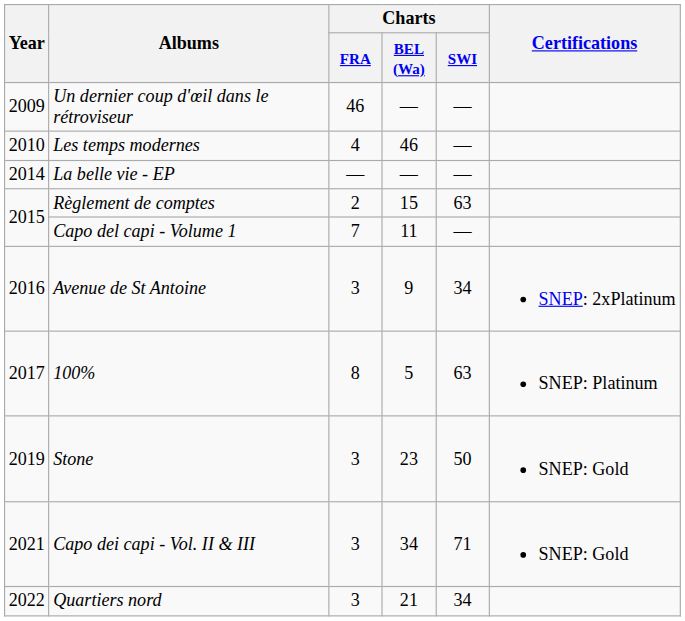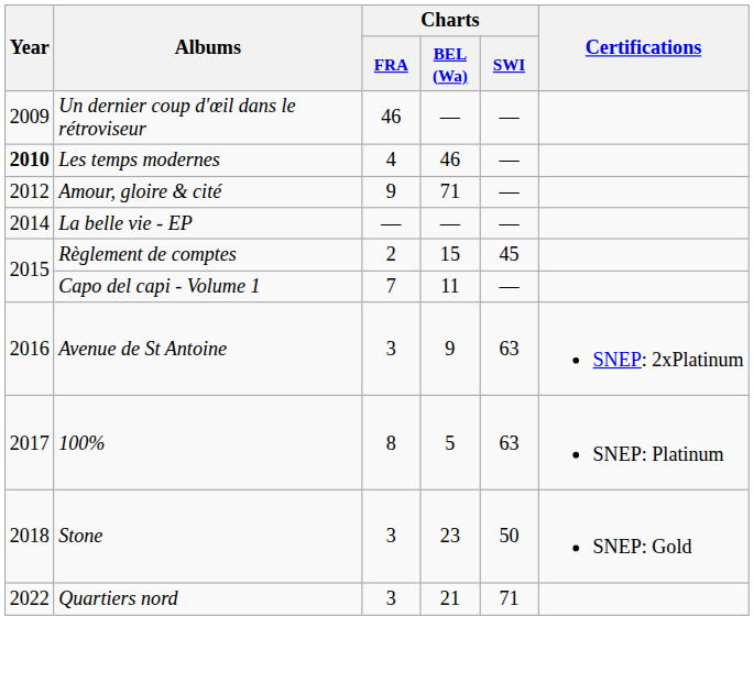Les temps modernes | Year: normal -> bold
+ row: 2012 | Amour, gloire & cité | 9 | 71 | —
Règlement de comptes | Charts / SWI: 63 -> 45
Avenue de St Antoine | Charts / SWI: 34 -> 63
Stone | Year: 2019 -> 2018
- row: 2021 | Capo dei capi - Vol. II & III | 3 | 34 | 71 | SNEP: Gold
Quartiers nord | Charts / SWI: 34 -> 71
